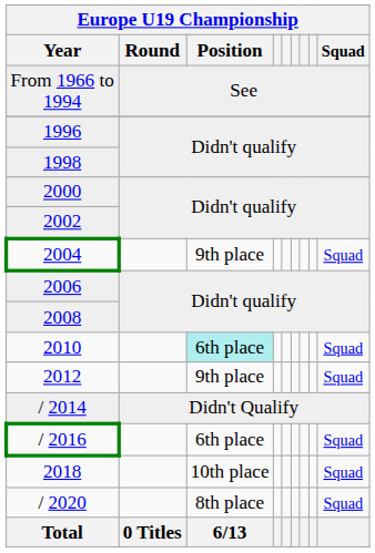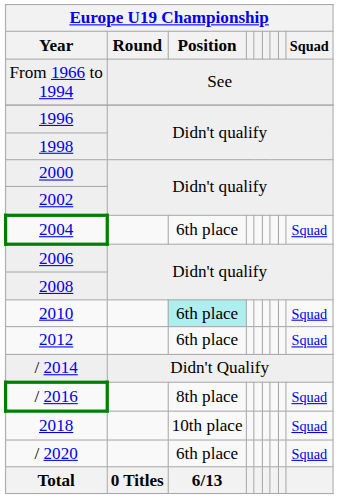2004 | Position: 9th place -> 6th place
2012 | Position: 9th place -> 6th place
/ 2016 | Position: 6th place -> 8th place
/ 2020 | Position: 8th place -> 6th place
